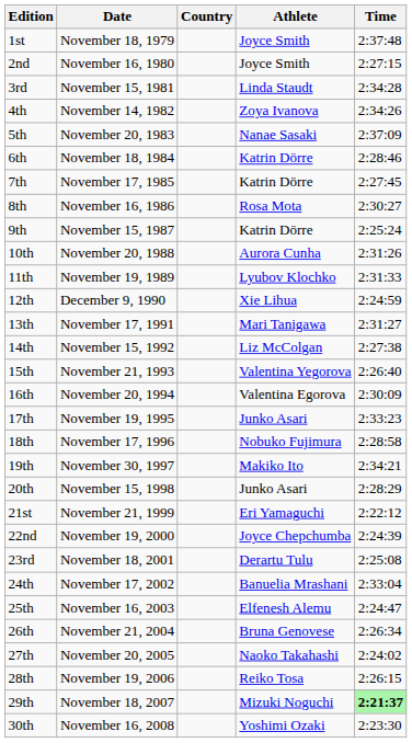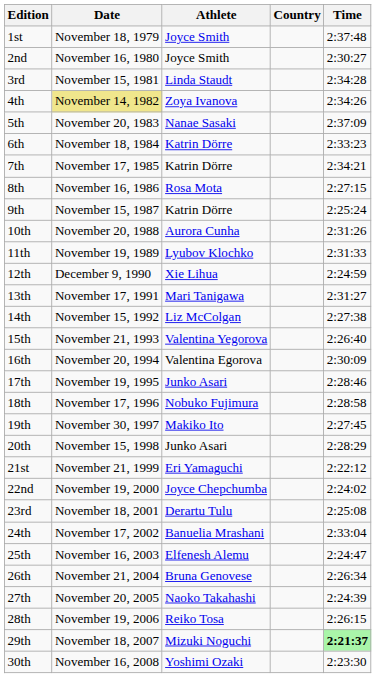columns swapped: Athlete <-> Country
2nd | Time: 2:27:15 -> 2:30:27
4th | Date: no background -> khaki background
6th | Time: 2:28:46 -> 2:33:23
7th | Time: 2:27:45 -> 2:34:21
8th | Time: 2:30:27 -> 2:27:15
17th | Time: 2:33:23 -> 2:28:46
19th | Time: 2:34:21 -> 2:27:45
22nd | Time: 2:24:39 -> 2:24:02
27th | Time: 2:24:02 -> 2:24:39
